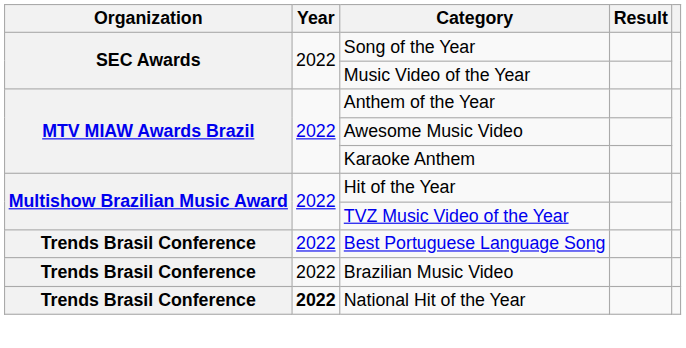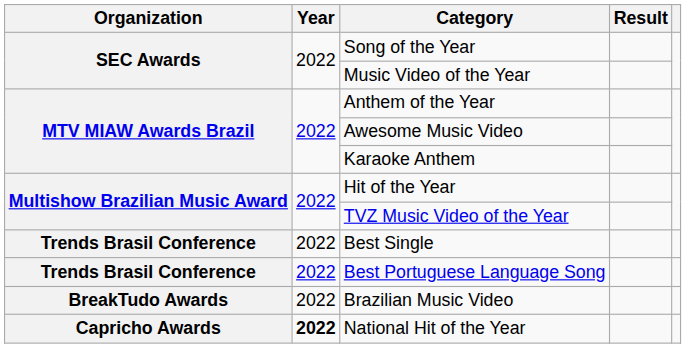+ row: Trends Brasil Conference | 2022 | Best Single
Brazilian Music Video | Organization: Trends Brasil Conference -> BreakTudo Awards
National Hit of the Year | Organization: Trends Brasil Conference -> Capricho Awards
